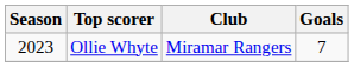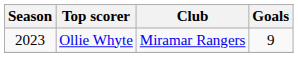Ollie Whyte | Goals: 7 -> 9
